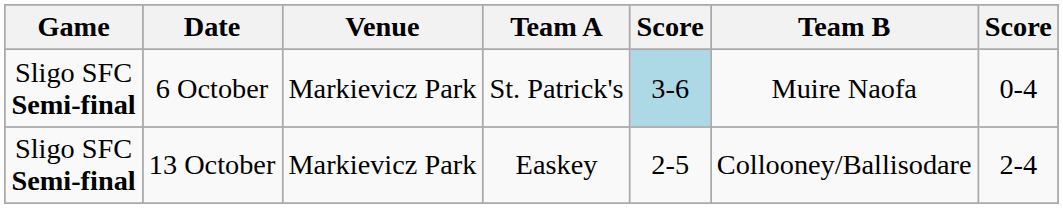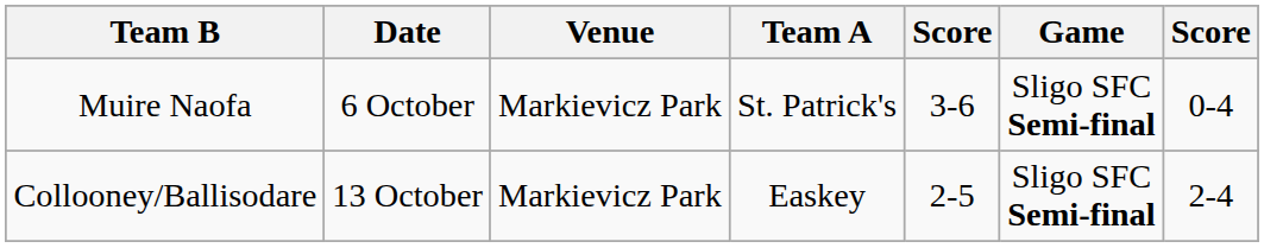columns swapped: Game <-> Team B
6 October | column 5: lightblue background -> no background
